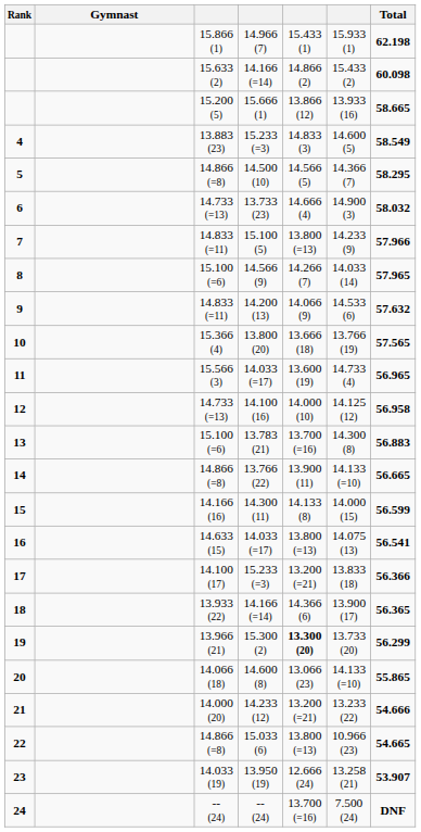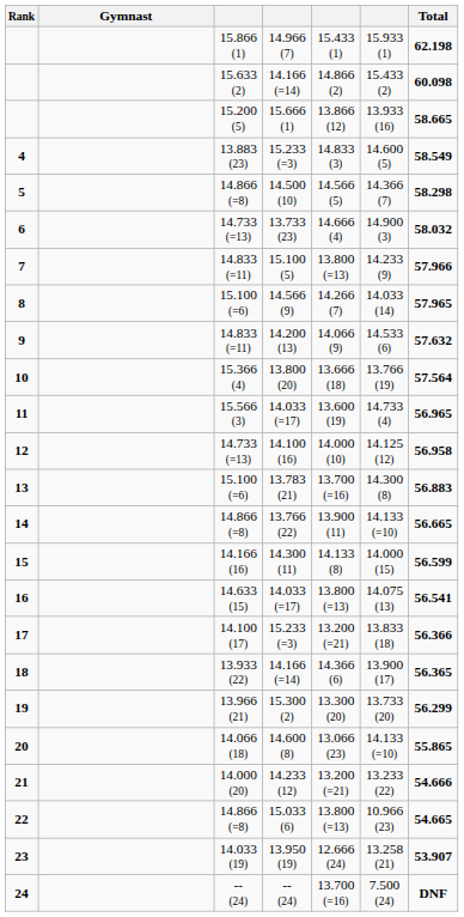5 | Total: 58.295 -> 58.298
10 | Total: 57.565 -> 57.564
19 | column 5: bold -> normal
